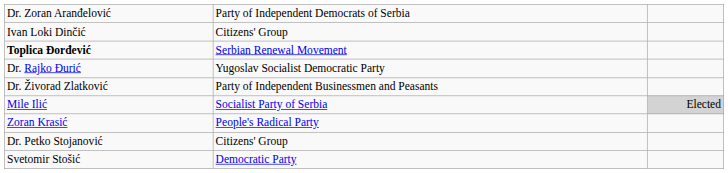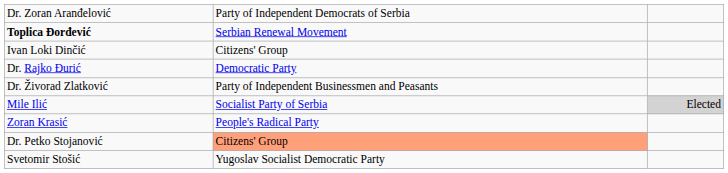rows swapped: Ivan Loki Dinčić <-> Toplica Đorđević
Dr. Rajko Đurić | column 2: Yugoslav Socialist Democratic Party -> Democratic Party
Dr. Petko Stojanović | column 2: no background -> lightsalmon background
Svetomir Stošić | column 2: Democratic Party -> Yugoslav Socialist Democratic Party
